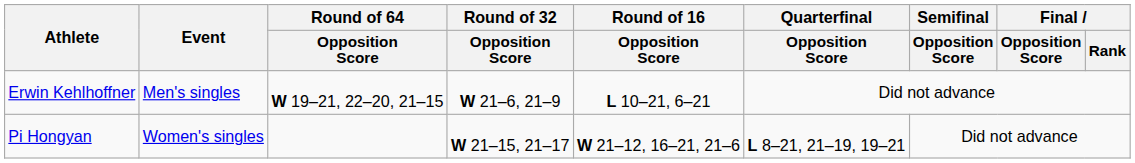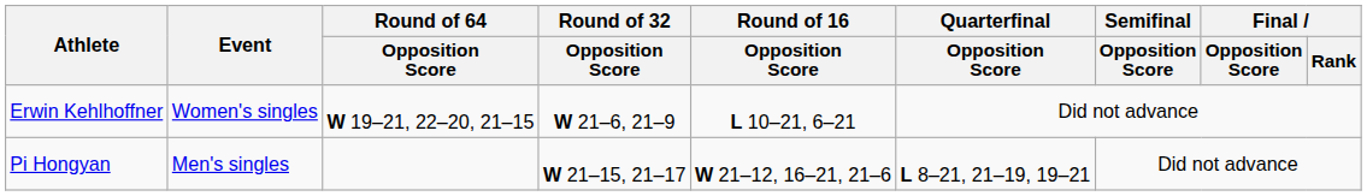Erwin Kehlhoffner | Event: Men's singles -> Women's singles
Pi Hongyan | Event: Women's singles -> Men's singles
